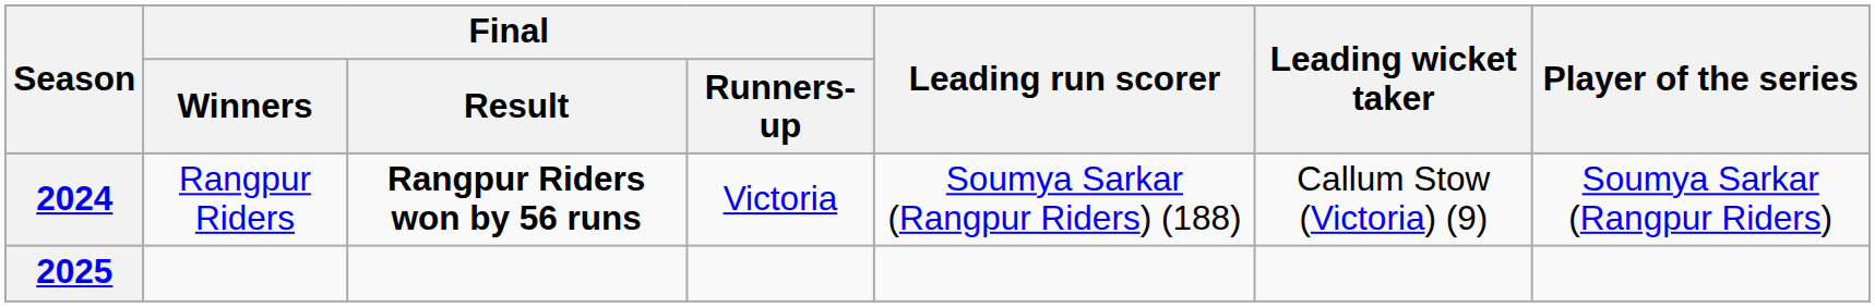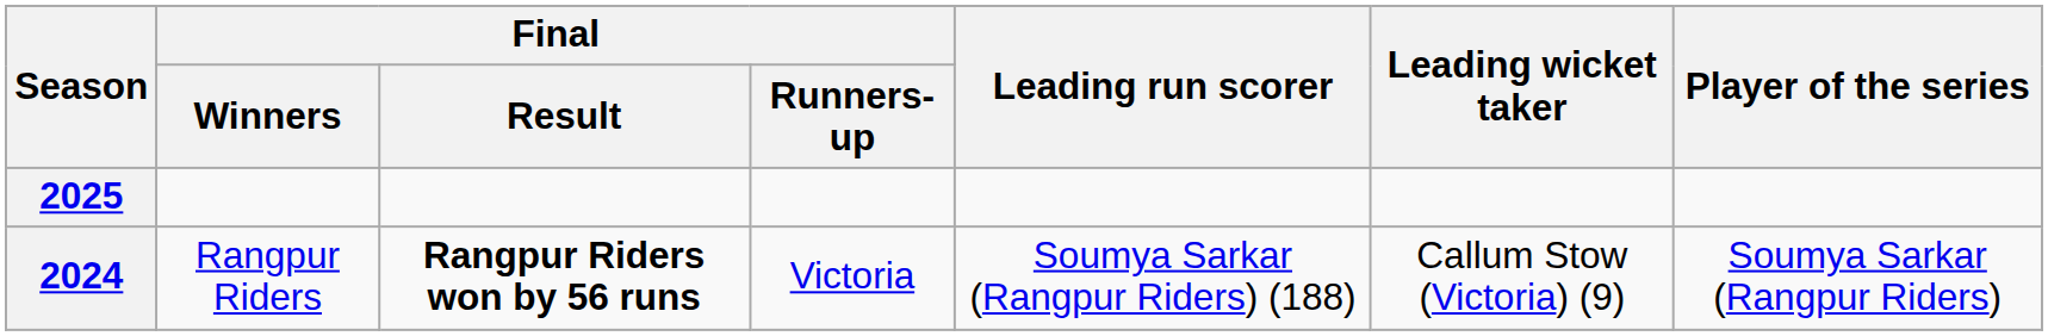rows swapped: 2024 <-> 2025
